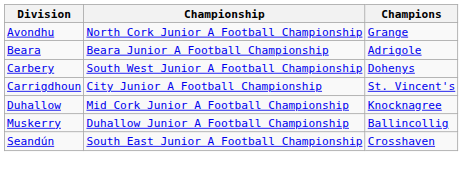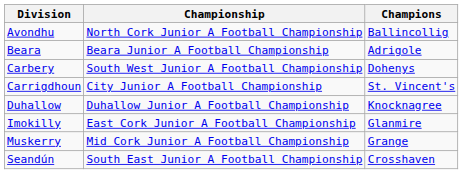Avondhu | Champions: Grange -> Ballincollig
Duhallow | Championship: Mid Cork Junior A Football Championship -> Duhallow Junior A Football Championship
+ row: Imokilly | East Cork Junior A Football Championship | Glanmire
Muskerry | Championship: Duhallow Junior A Football Championship -> Mid Cork Junior A Football Championship
Muskerry | Champions: Ballincollig -> Grange
